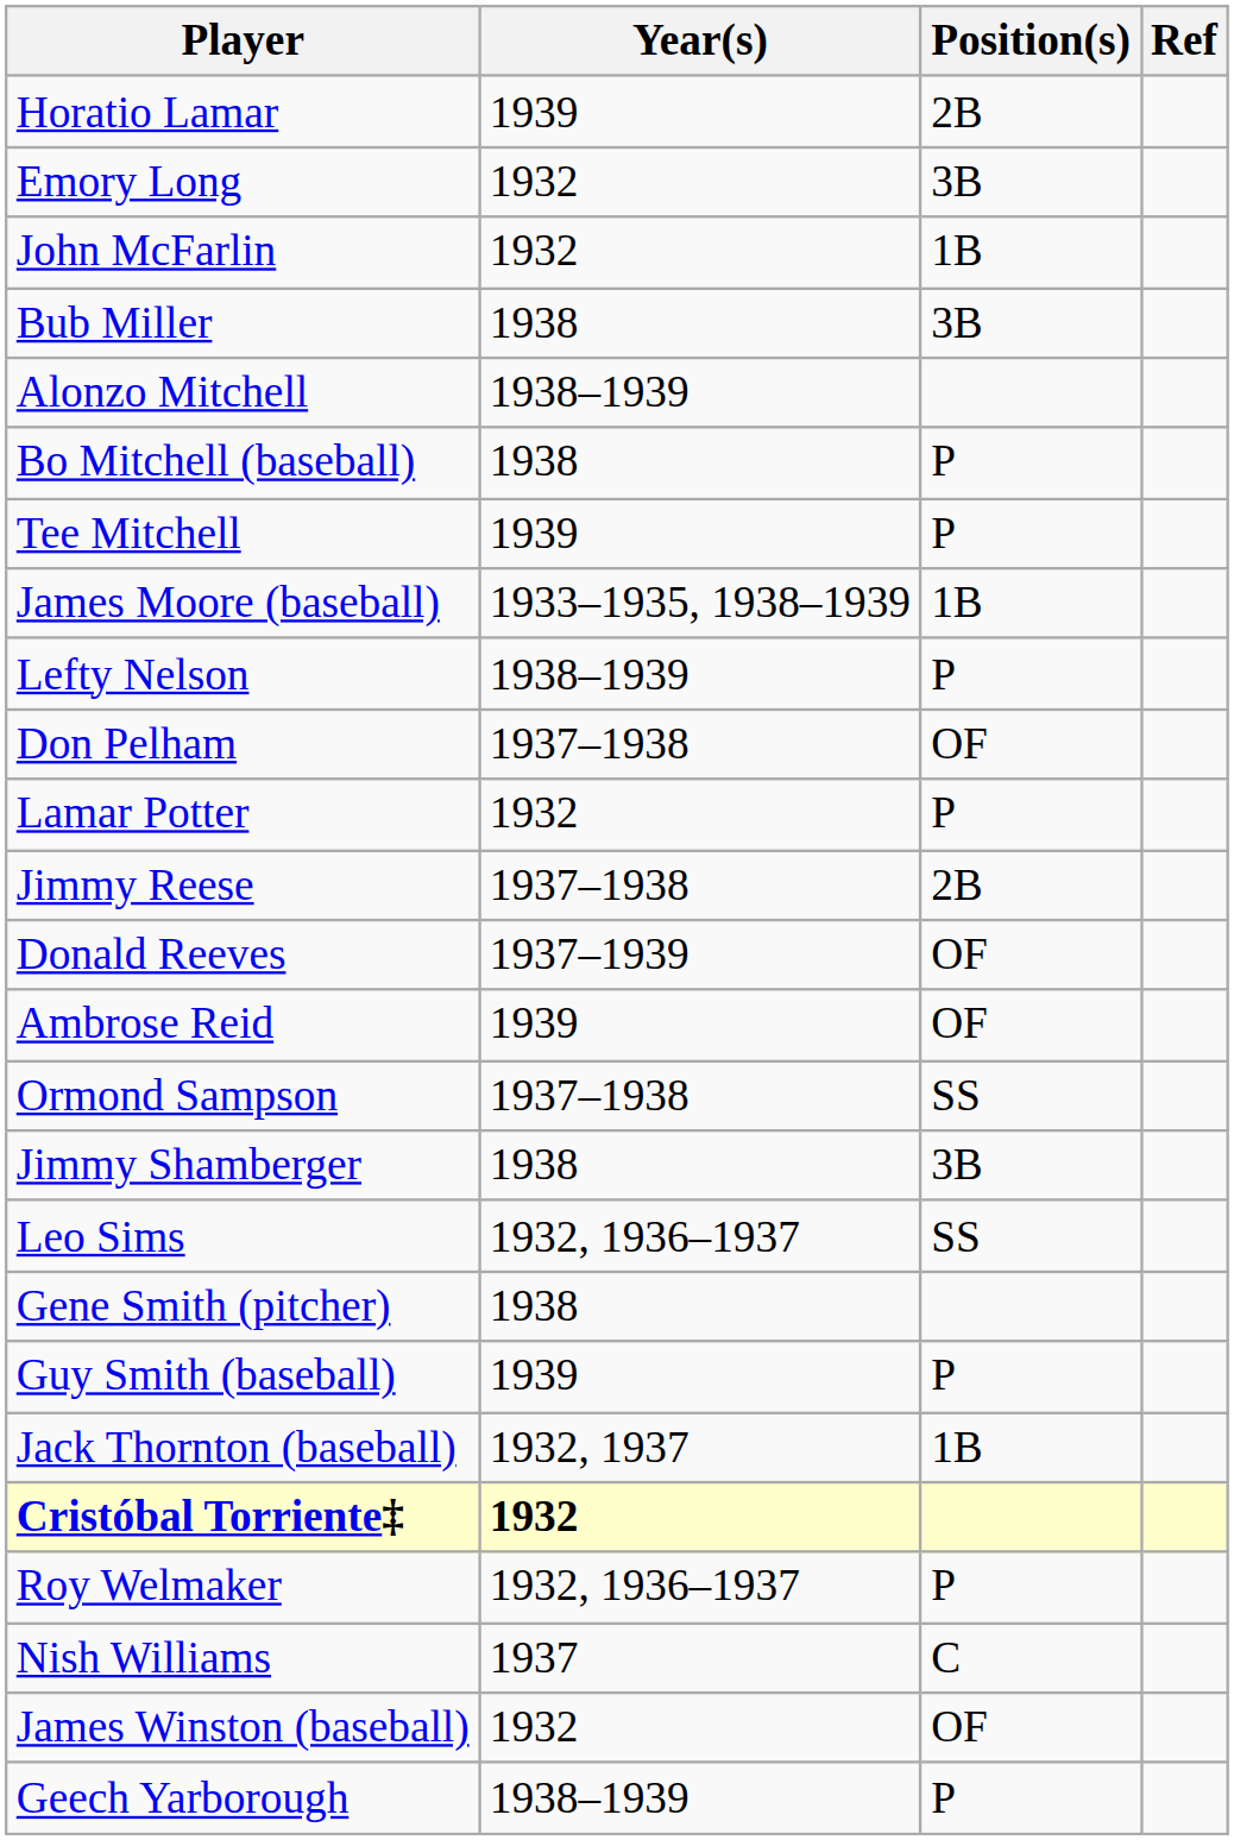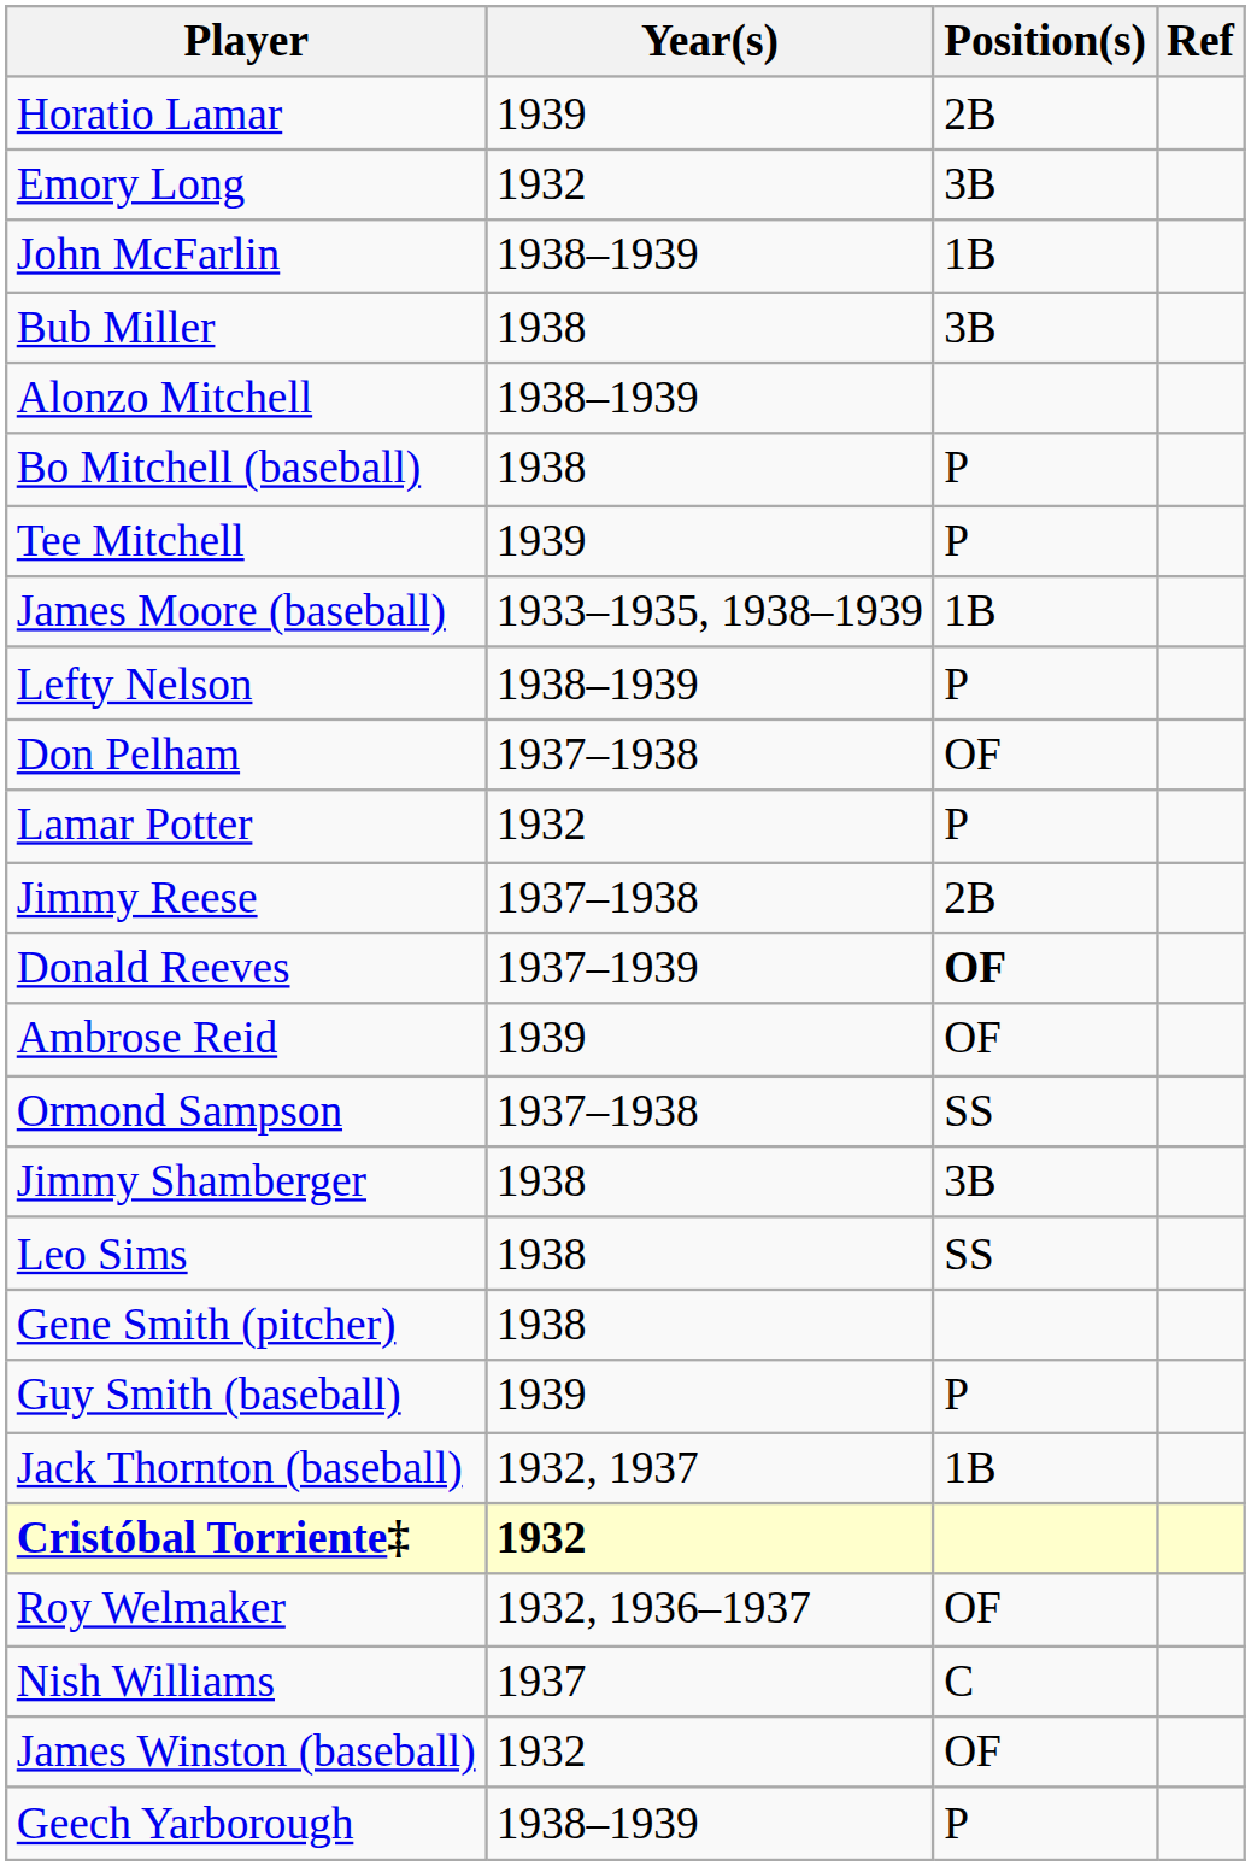John McFarlin | Year(s): 1932 -> 1938–1939
Donald Reeves | Position(s): normal -> bold
Leo Sims | Year(s): 1932, 1936–1937 -> 1938
Roy Welmaker | Position(s): P -> OF
